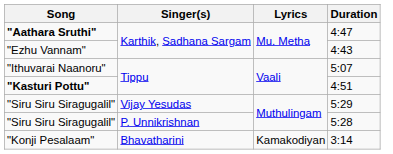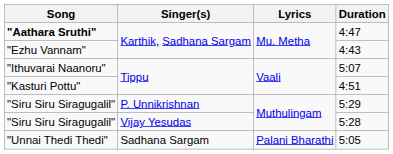4:51 | Song: bold -> normal
5:29 | Singer(s): Vijay Yesudas -> P. Unnikrishnan
5:28 | Singer(s): P. Unnikrishnan -> Vijay Yesudas
+ row: "Unnai Thedi Thedi" | Sadhana Sargam | Palani Bharathi | 5:05
- row: "Konji Pesalaam" | Bhavatharini | Kamakodiyan | 3:14
